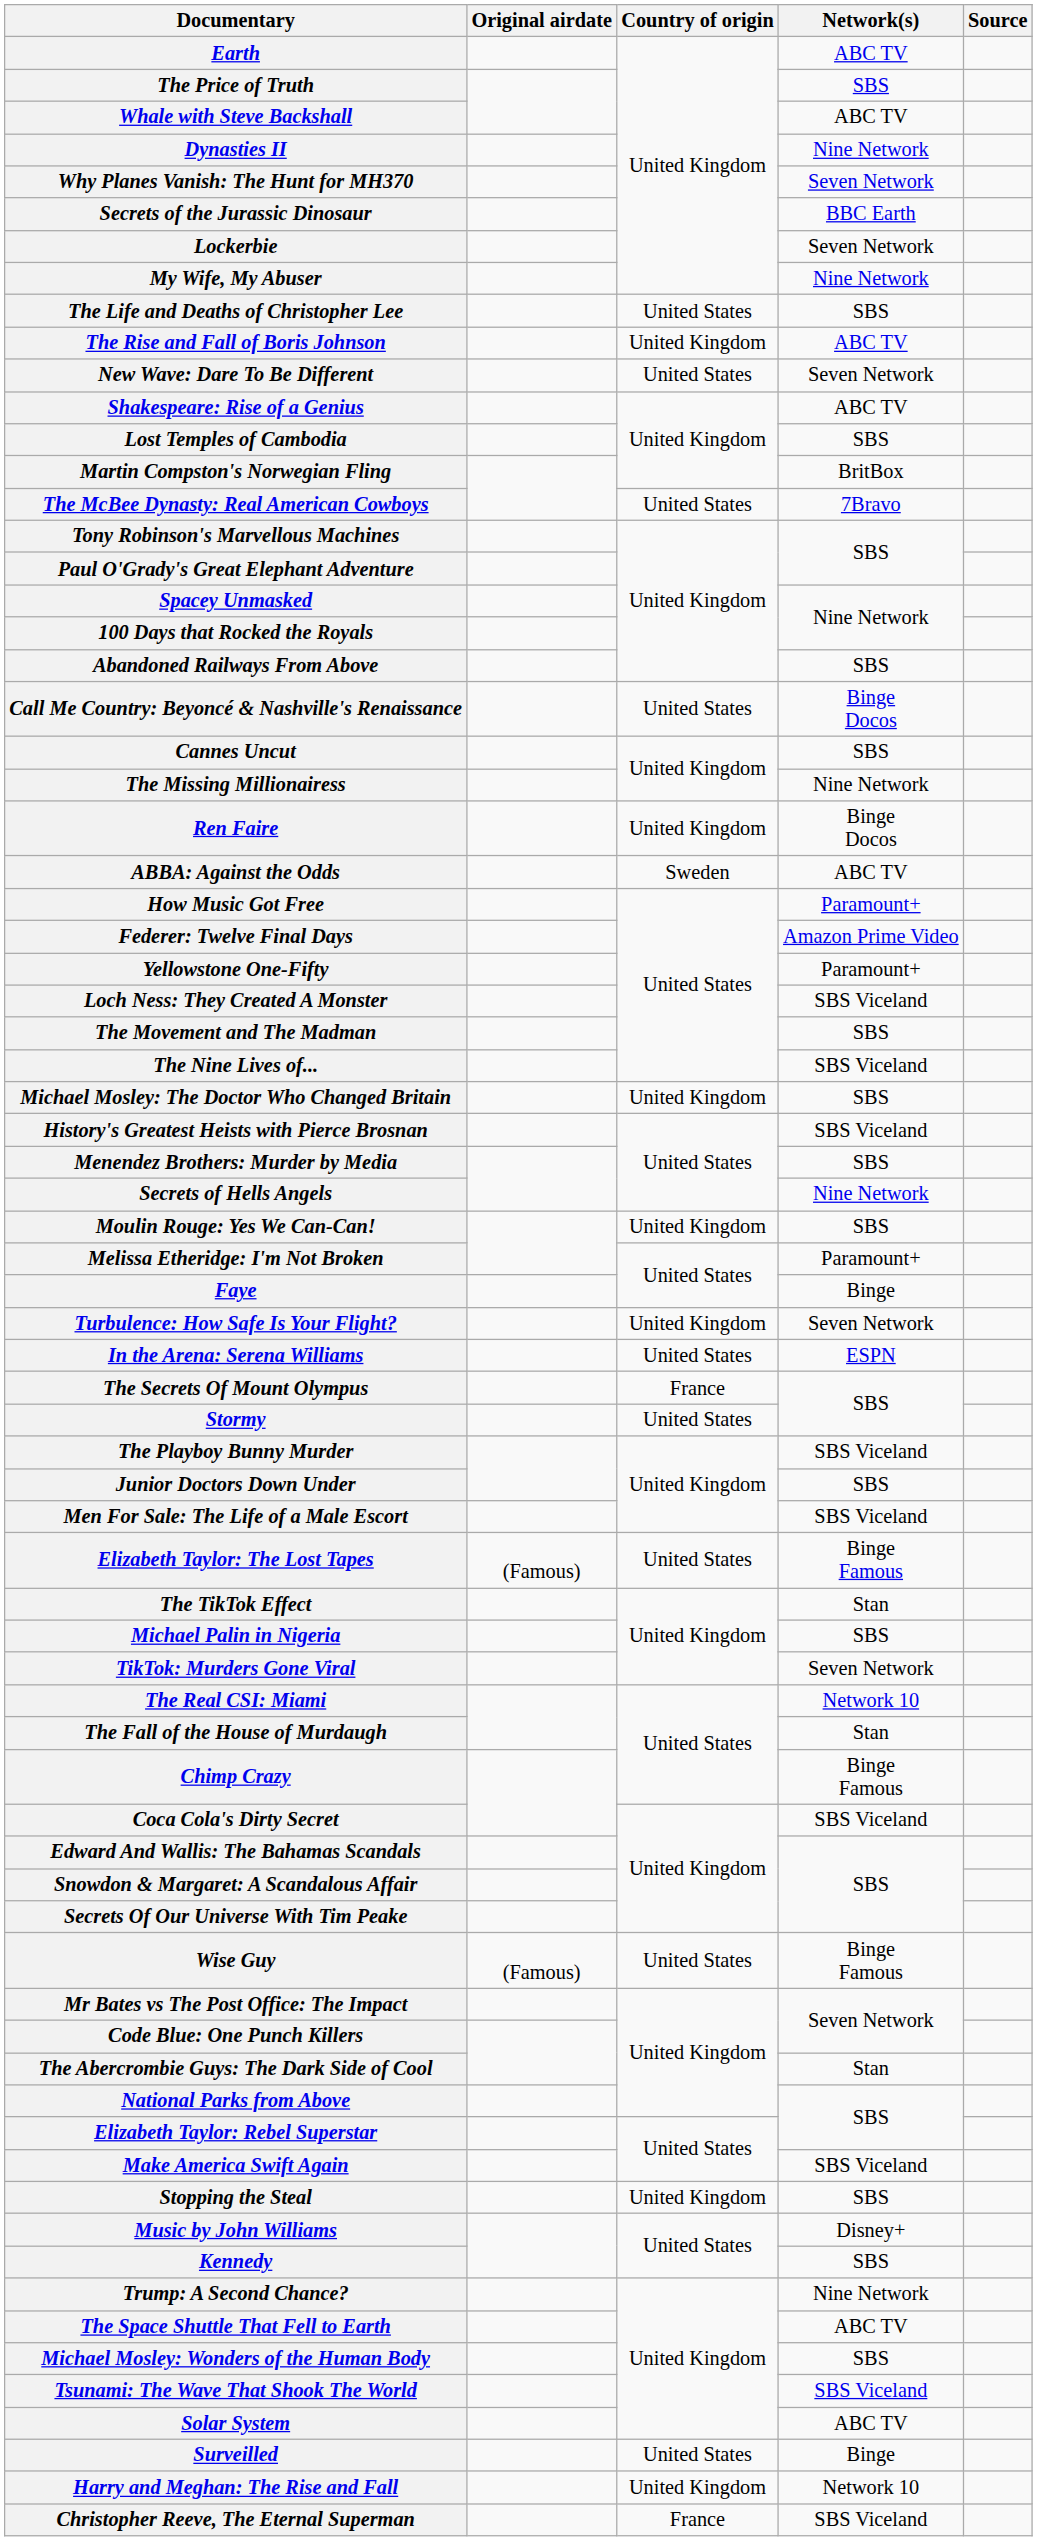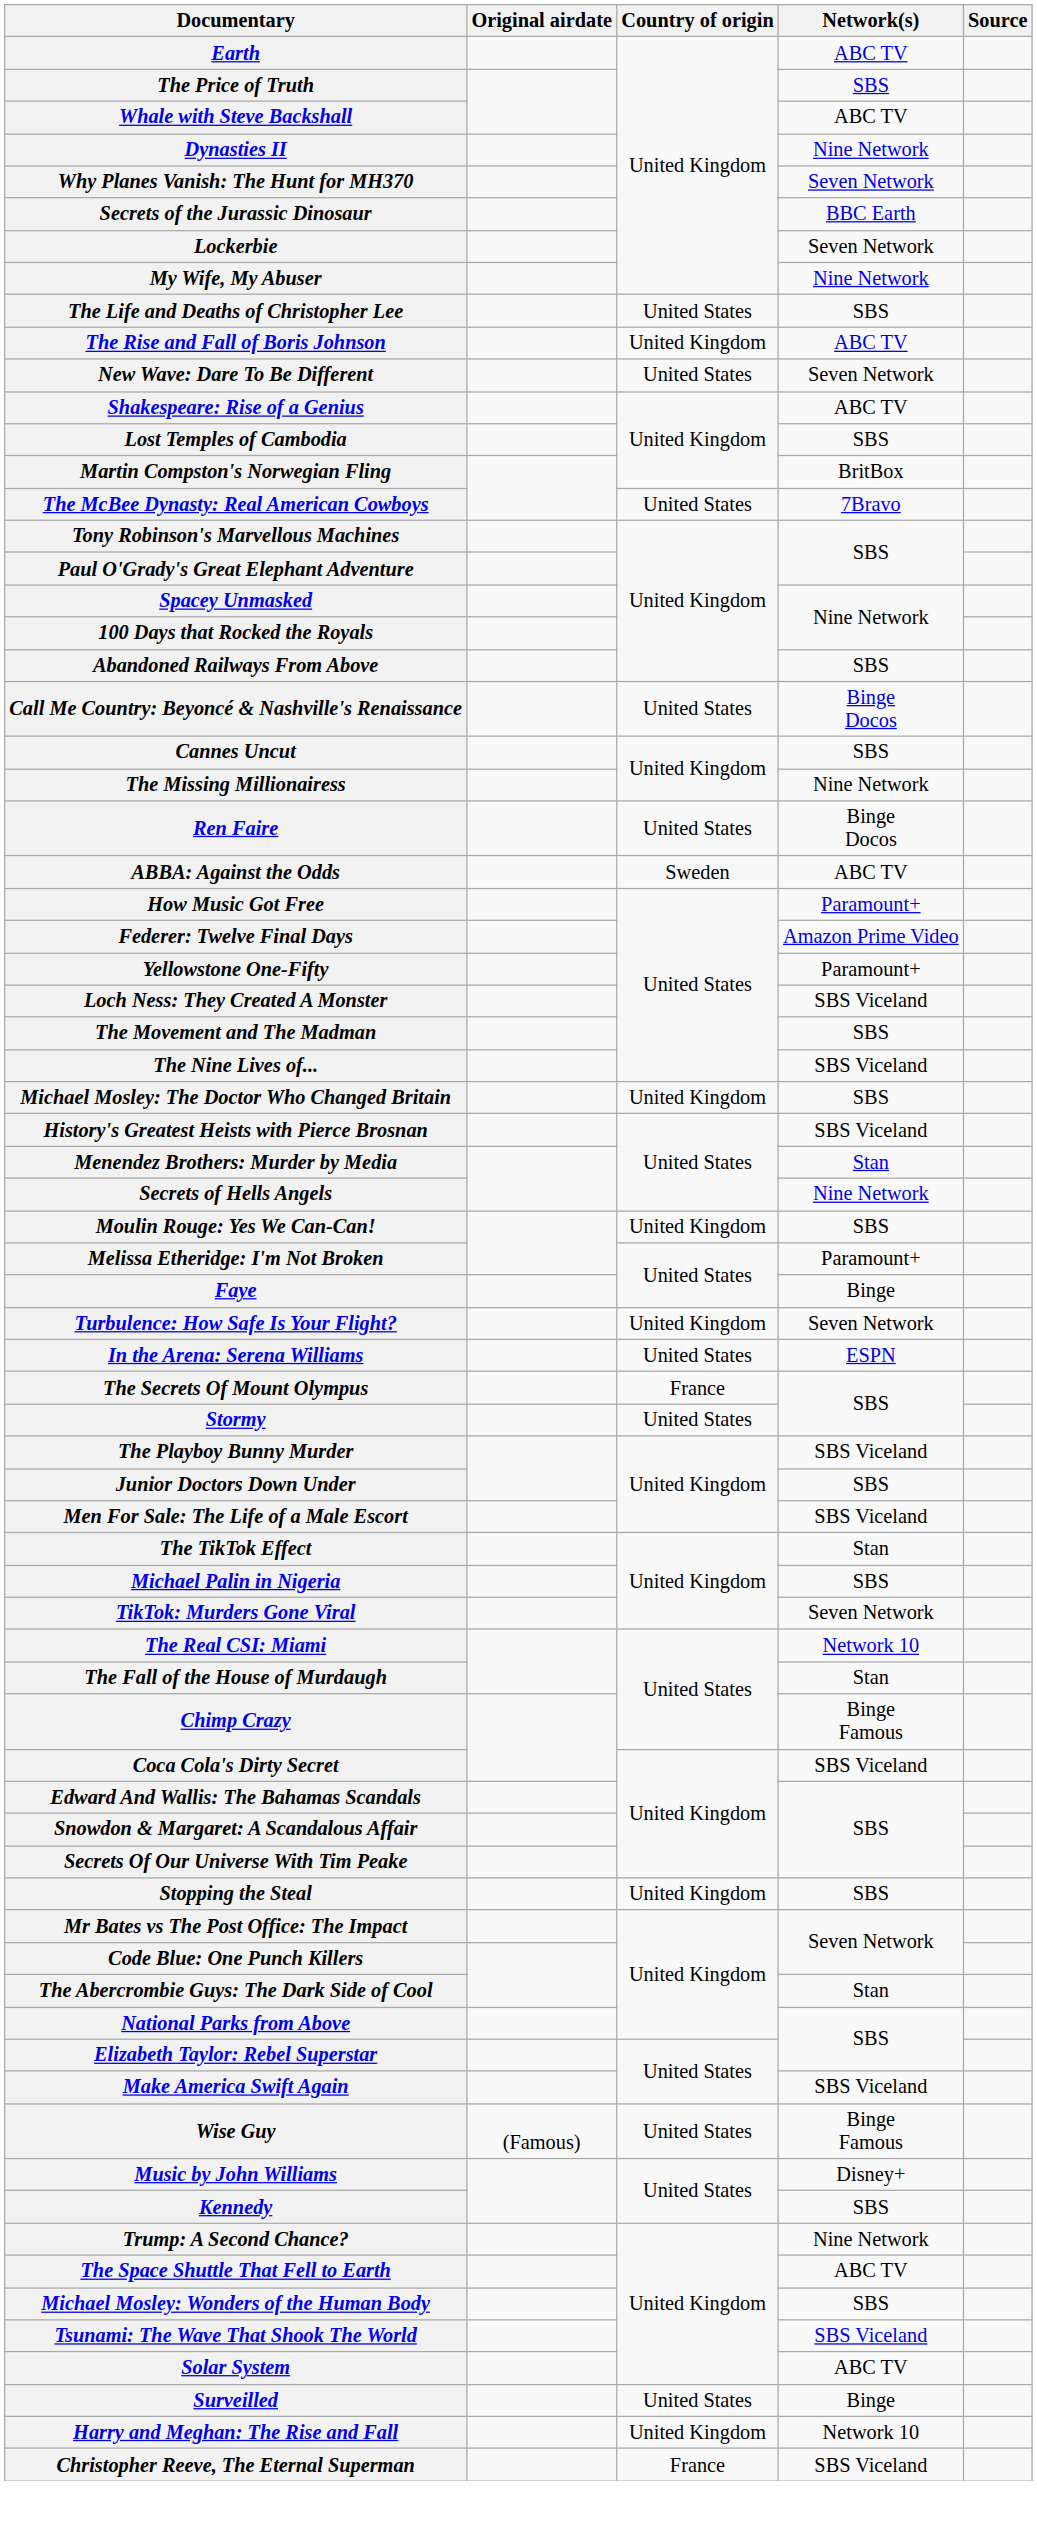Ren Faire | Country of origin: United Kingdom -> United States
Menendez Brothers: Murder by Media | Network(s): SBS -> Stan
- row: Elizabeth Taylor: The Lost Tapes | (Famous) | United States | Binge Famous
rows swapped: Wise Guy <-> Stopping the Steal
